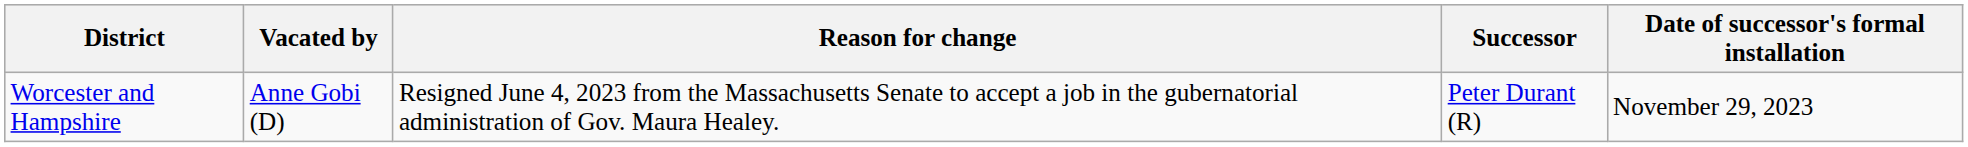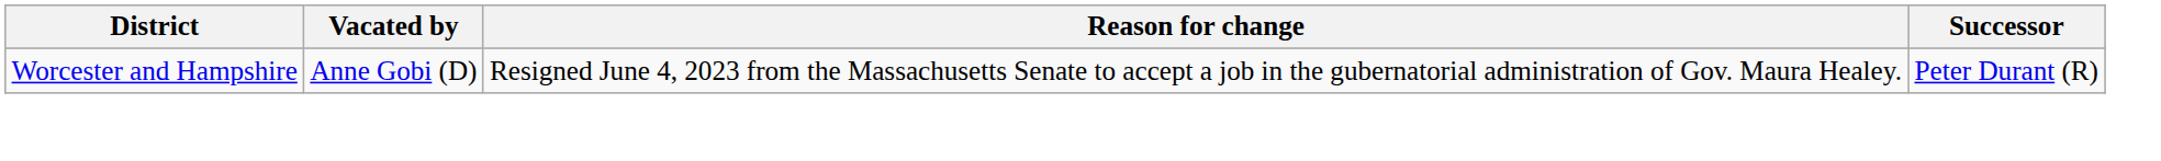- column: Date of successor's formal installation | November 29, 2023
